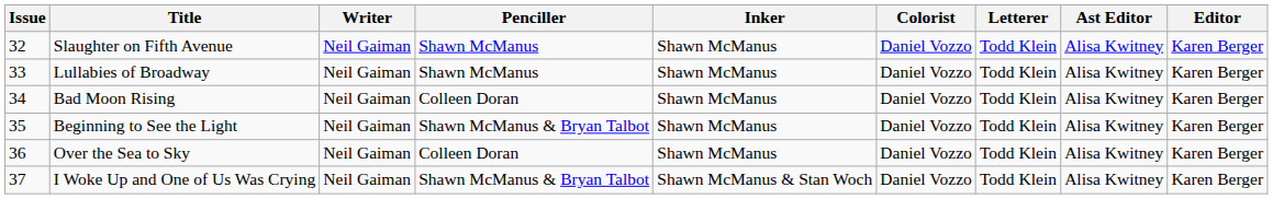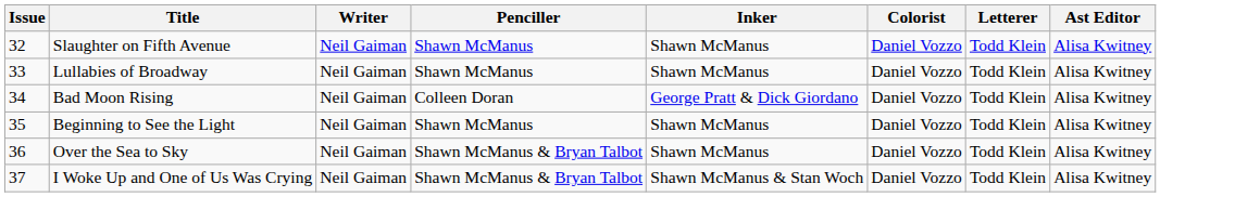- column: Editor | Karen Berger | Karen Berger | Karen Berger | Karen Berger | Karen Berger | Karen Berger
Bad Moon Rising | Inker: Shawn McManus -> George Pratt & Dick Giordano
Beginning to See the Light | Penciller: Shawn McManus & Bryan Talbot -> Shawn McManus
Over the Sea to Sky | Penciller: Colleen Doran -> Shawn McManus & Bryan Talbot
